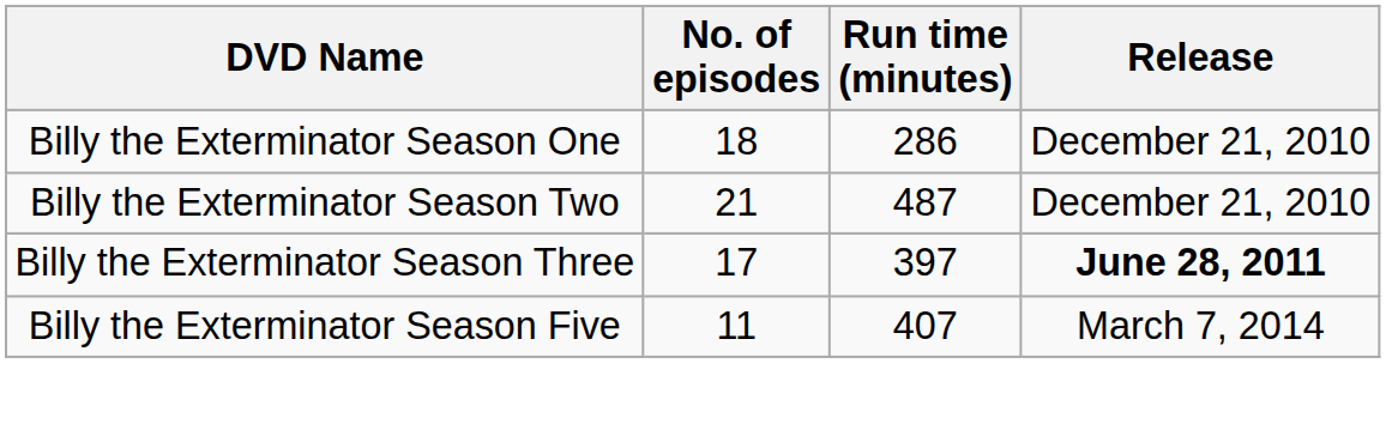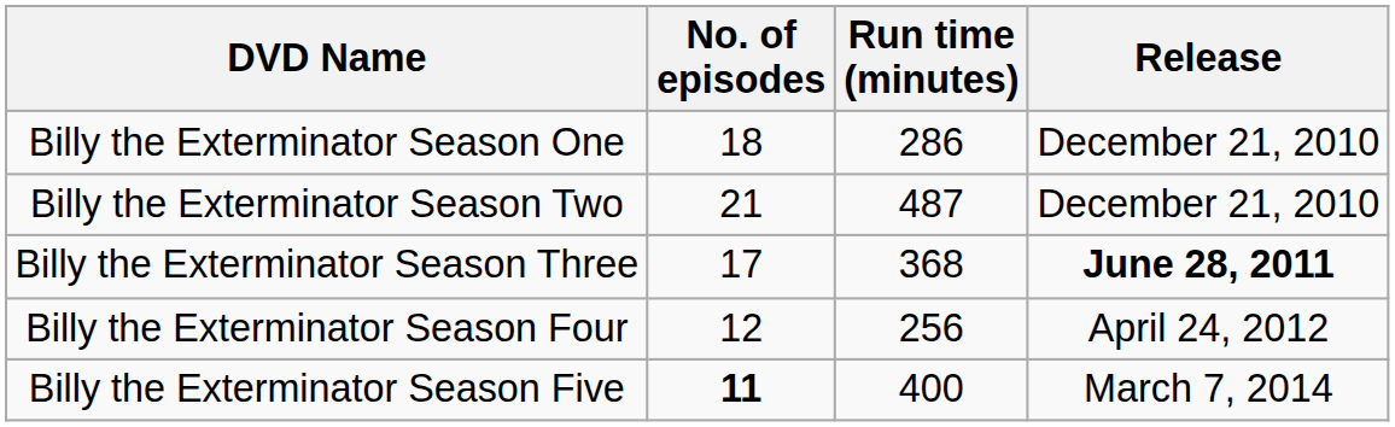Billy the Exterminator Season Three | Run time (minutes): 397 -> 368
+ row: Billy the Exterminator Season Four | 12 | 256 | April 24, 2012
Billy the Exterminator Season Five | No. of episodes: normal -> bold
Billy the Exterminator Season Five | Run time (minutes): 407 -> 400
